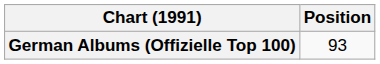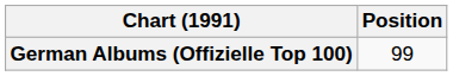German Albums (Offizielle Top 100) | Position: 93 -> 99
